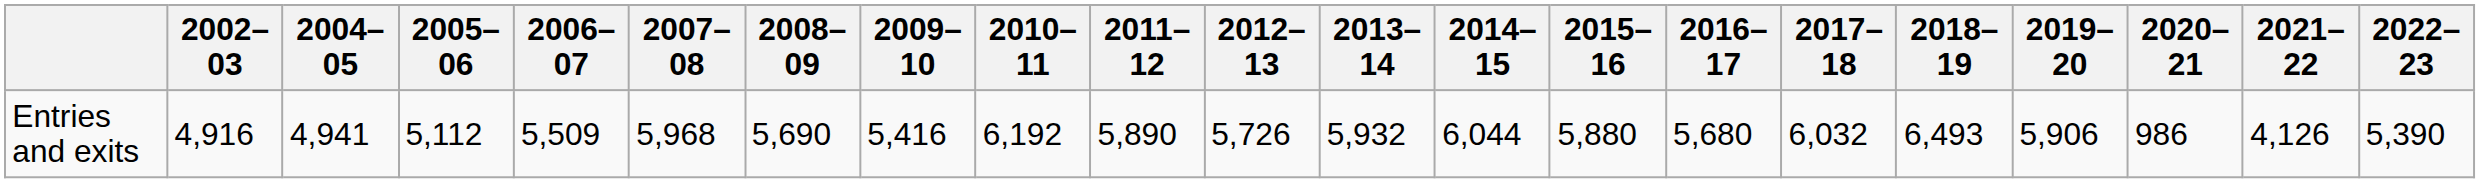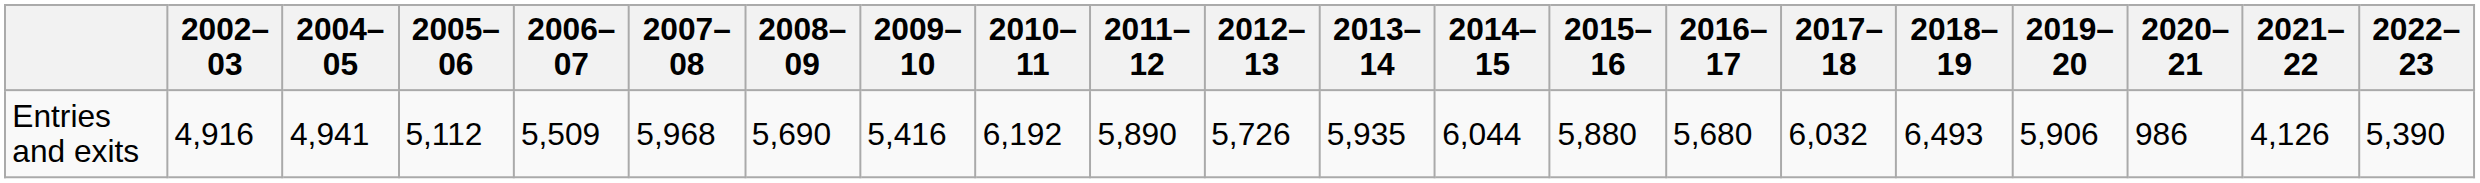Entries and exits | 2013–14: 5,932 -> 5,935
